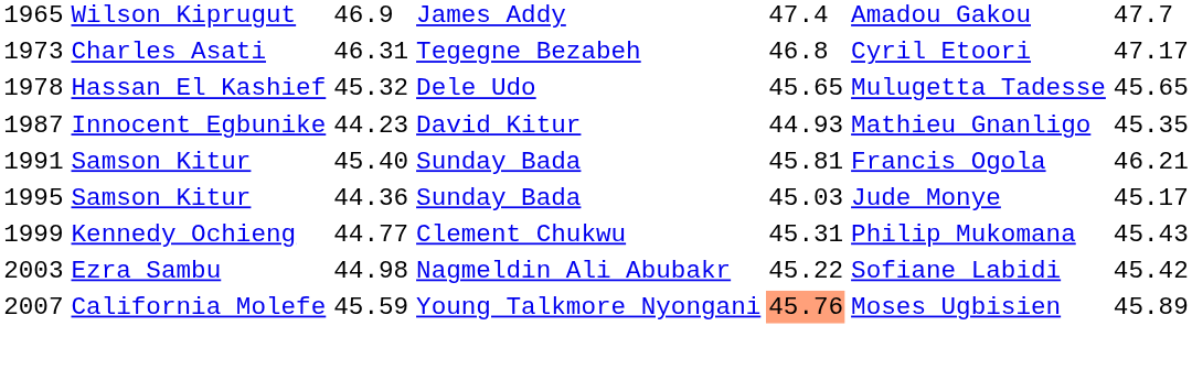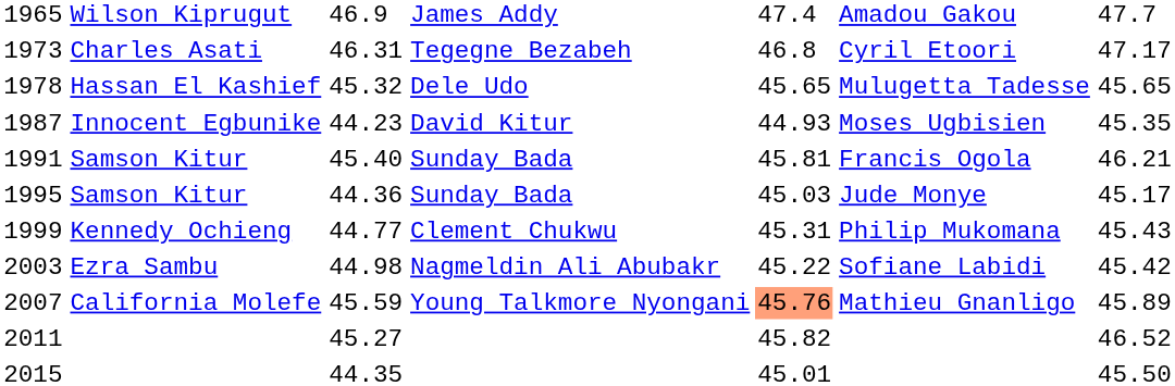1987 | column 6: Mathieu Gnanligo -> Moses Ugbisien
2007 | column 6: Moses Ugbisien -> Mathieu Gnanligo
+ row: 2011 | 45.27 | 45.82 | 46.52
+ row: 2015 | 44.35 | 45.01 | 45.50
